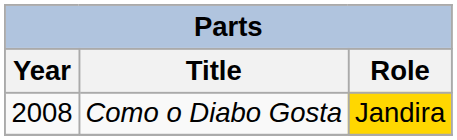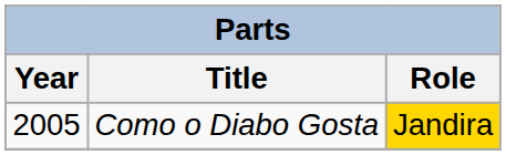Como o Diabo Gosta | Year: 2008 -> 2005
